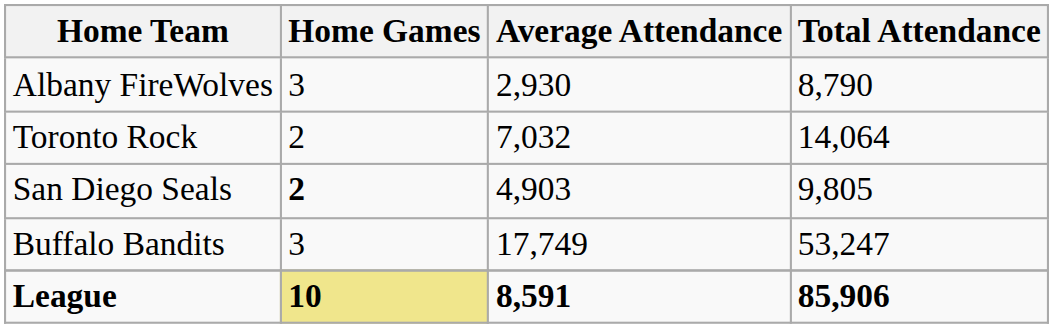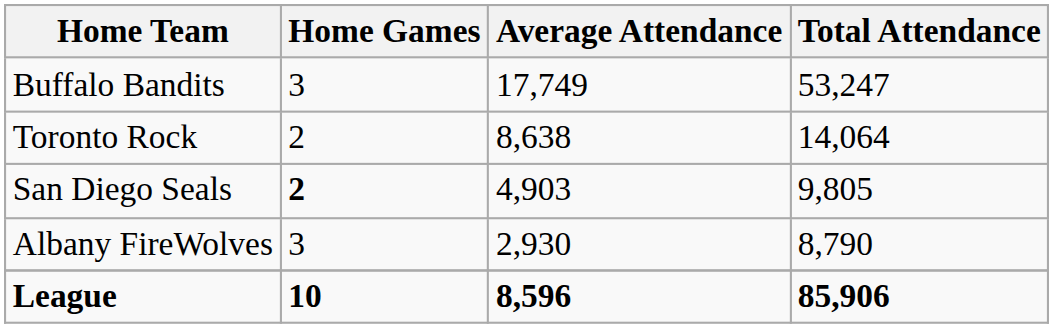rows swapped: Buffalo Bandits <-> Albany FireWolves
Toronto Rock | Average Attendance: 7,032 -> 8,638
League | Home Games: khaki background -> no background
League | Average Attendance: 8,591 -> 8,596
